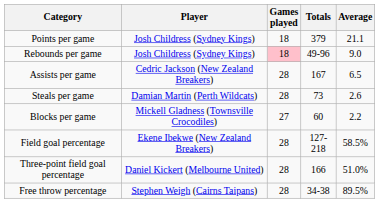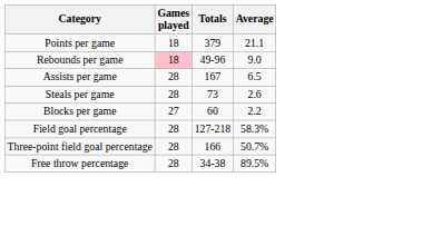- column: Player | Josh Childress (Sydney Kings) | Josh Childress (Sydney Kings) | Cedric Jackson (New Zealand Breakers) | Damian Martin (Perth Wildcats) | Mickell Gladness (Townsville Crocodiles) | Ekene Ibekwe (New Zealand Breakers) | Daniel Kickert (Melbourne United) | Stephen Weigh (Cairns Taipans)
Field goal percentage | Average: 58.5% -> 58.3%
Three-point field goal percentage | Average: 51.0% -> 50.7%
